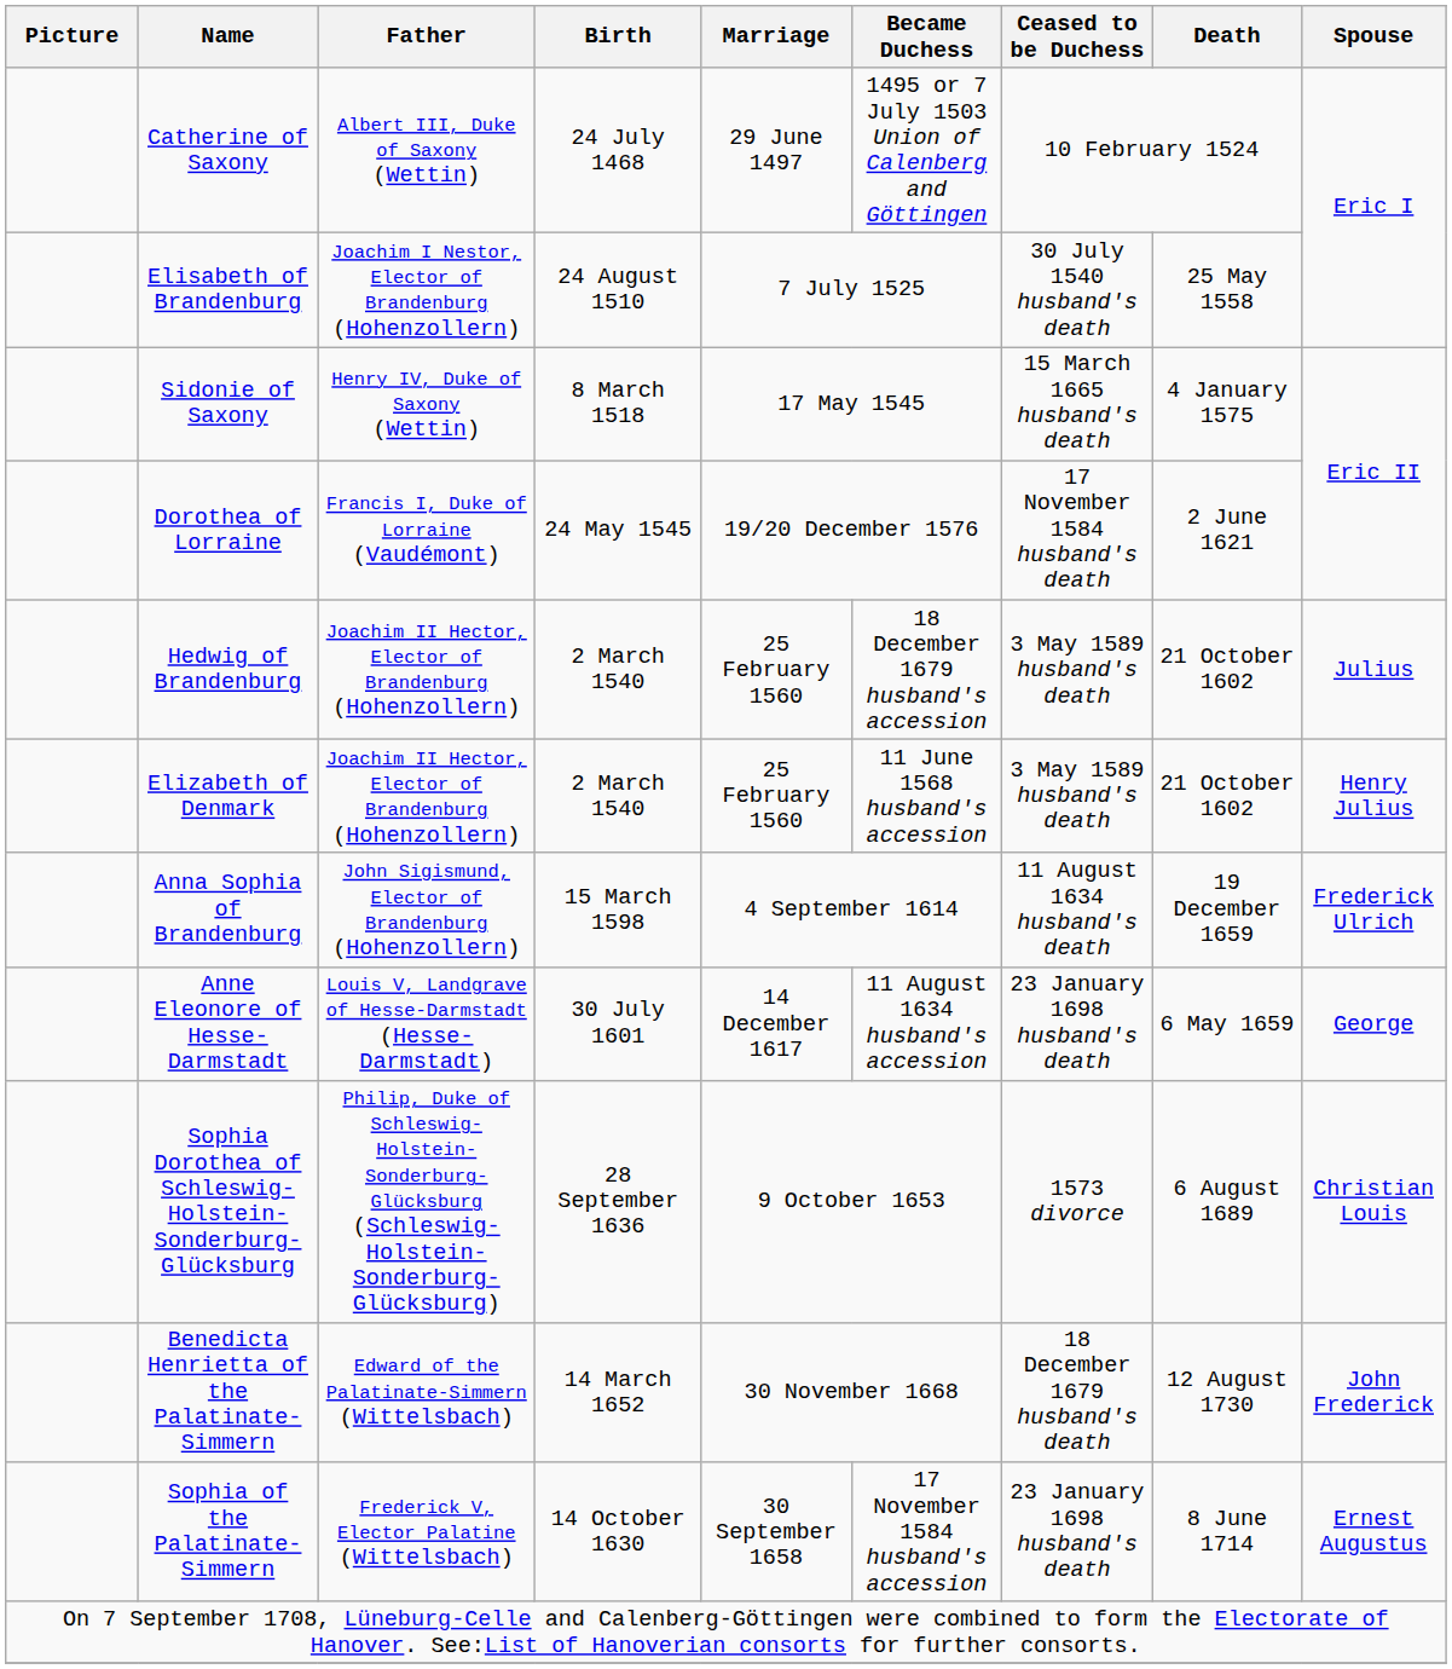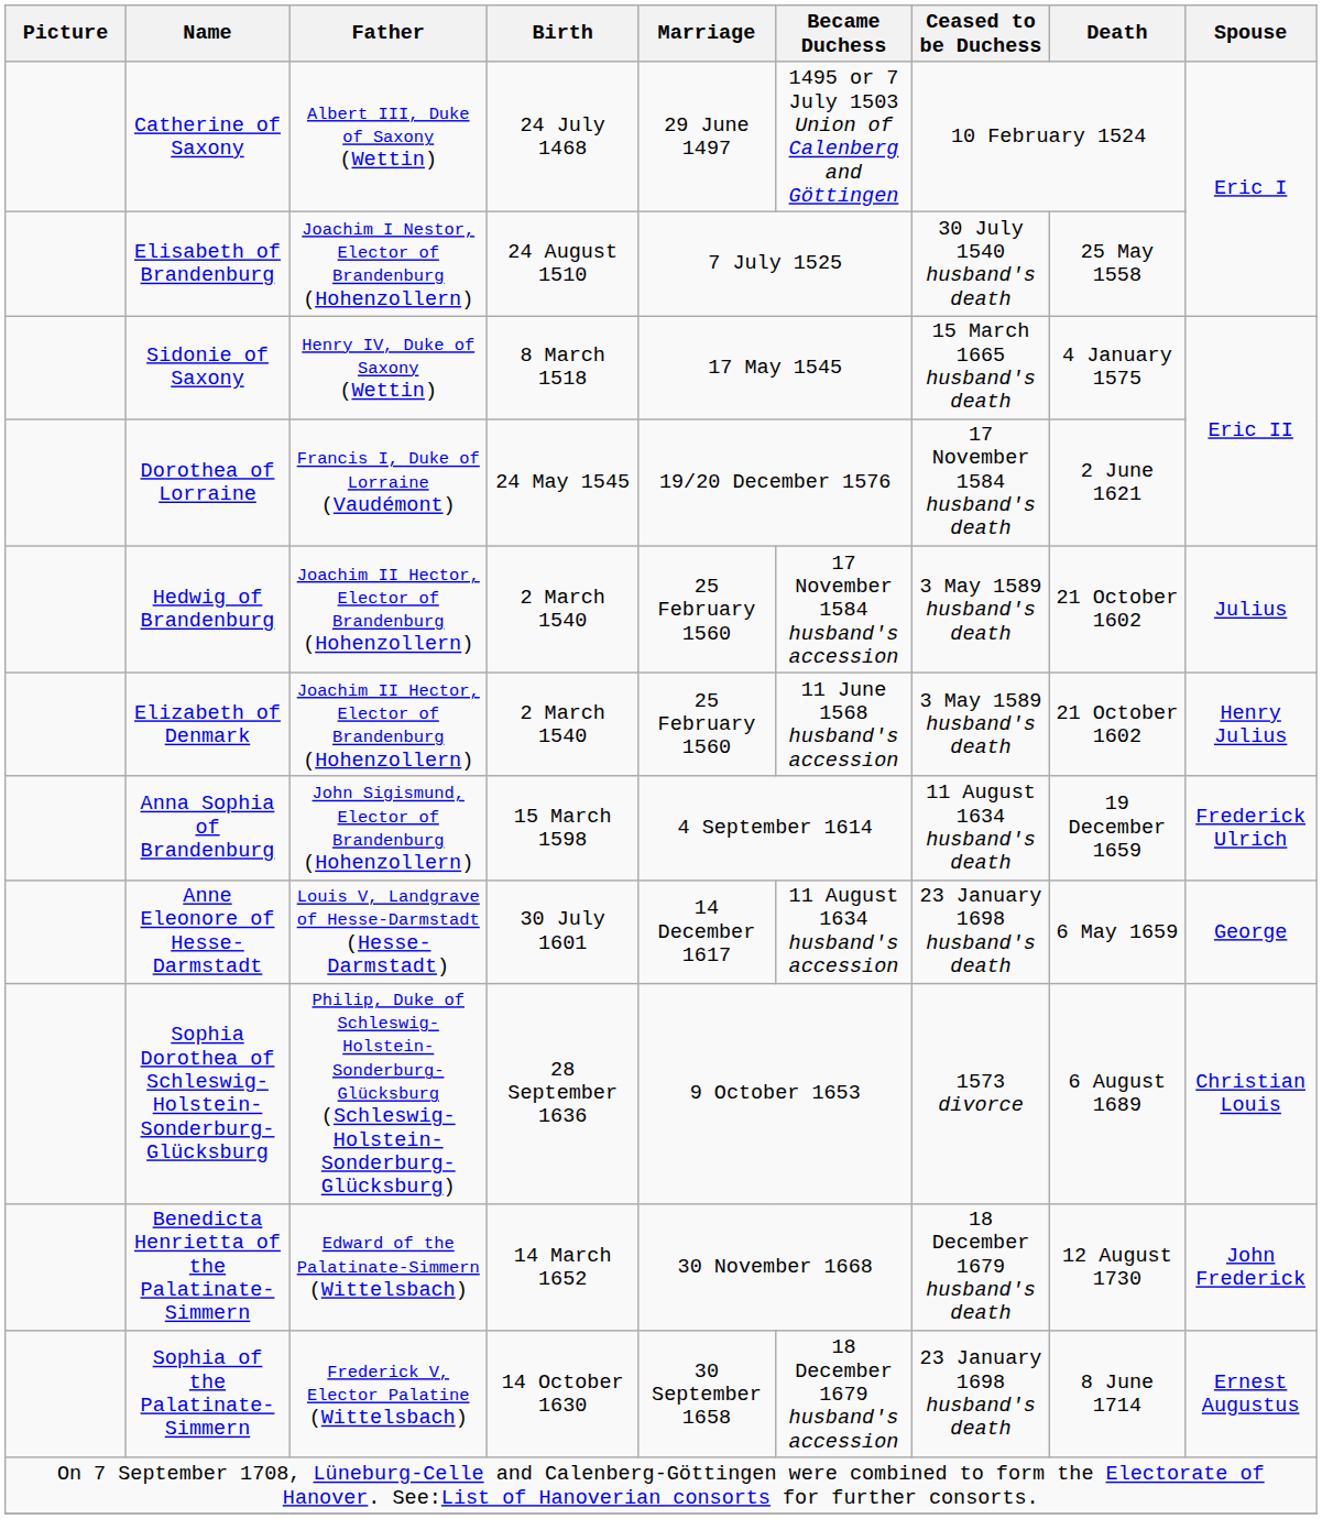Hedwig of Brandenburg | Became Duchess: 18 December 1679 husband's accession -> 17 November 1584 husband's accession
Sophia of the Palatinate-Simmern | Became Duchess: 17 November 1584 husband's accession -> 18 December 1679 husband's accession
